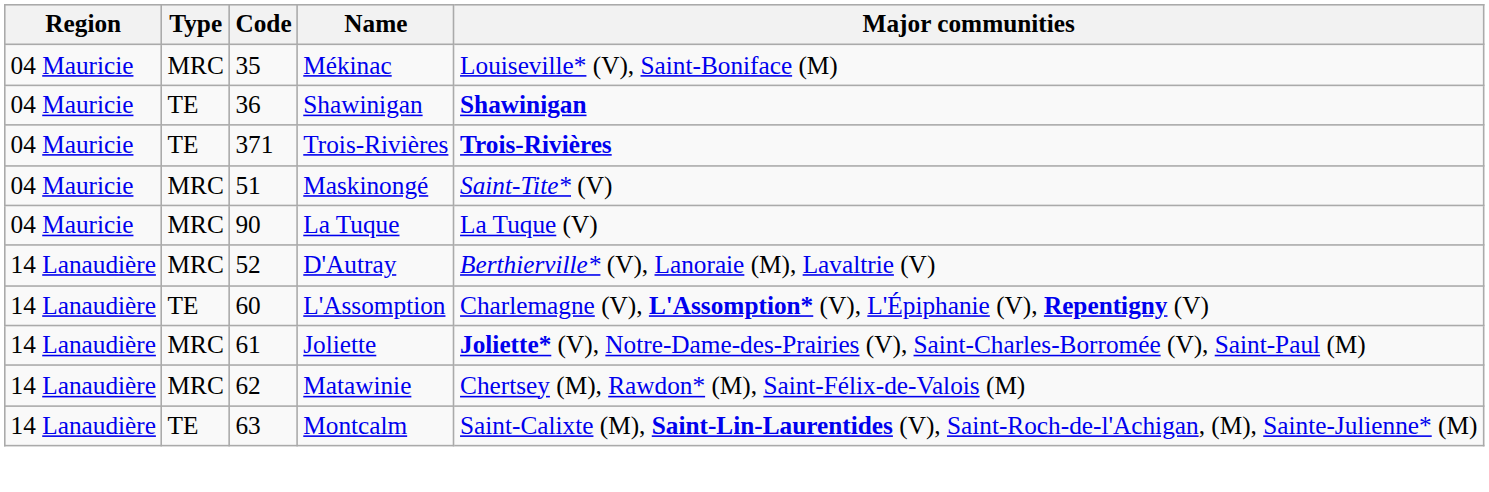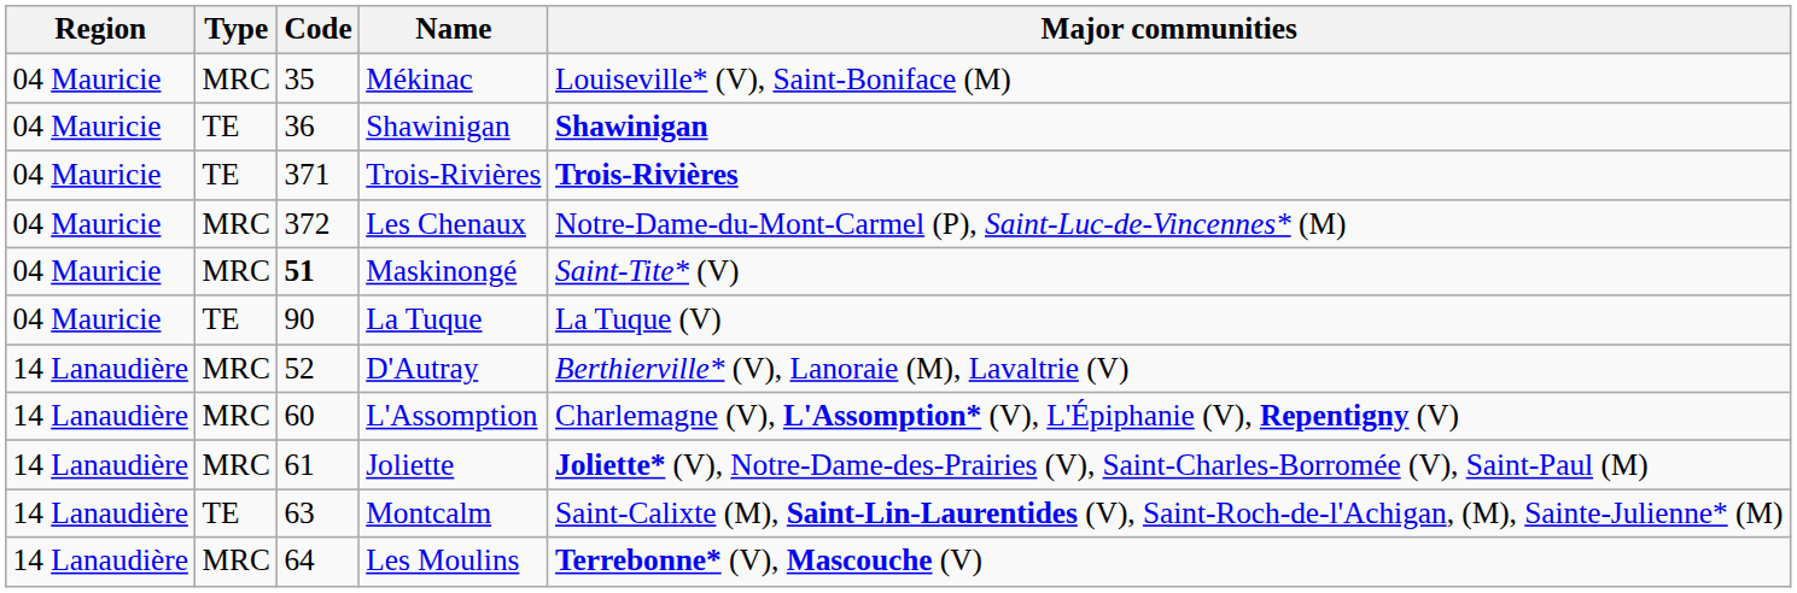+ row: 04 Mauricie | MRC | 372 | Les Chenaux | Notre-Dame-du-Mont-Carmel (P), Saint-Luc-de-Vincennes* (M)
Maskinongé | Code: normal -> bold
La Tuque | Type: MRC -> TE
L'Assomption | Type: TE -> MRC
- row: 14 Lanaudière | MRC | 62 | Matawinie | Chertsey (M), Rawdon* (M), Saint-Félix-de-Valois (M)
+ row: 14 Lanaudière | MRC | 64 | Les Moulins | Terrebonne* (V), Mascouche (V)
